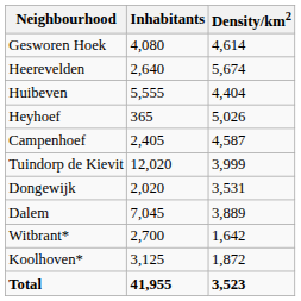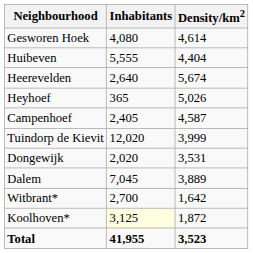rows swapped: Huibeven <-> Heerevelden
Koolhoven* | Inhabitants: no background -> lightyellow background
